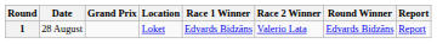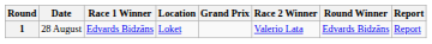columns swapped: Grand Prix <-> Race 1 Winner
